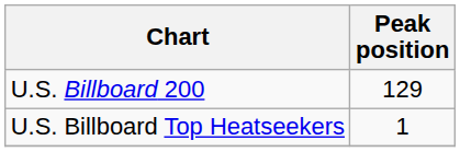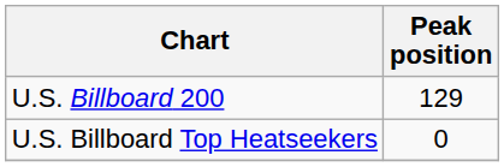U.S. Billboard Top Heatseekers | Peak position: 1 -> 0
